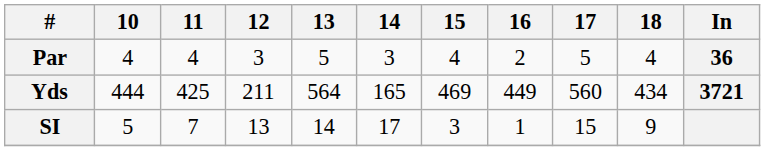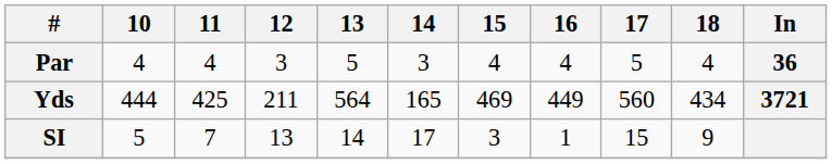Par | 16: 2 -> 4
